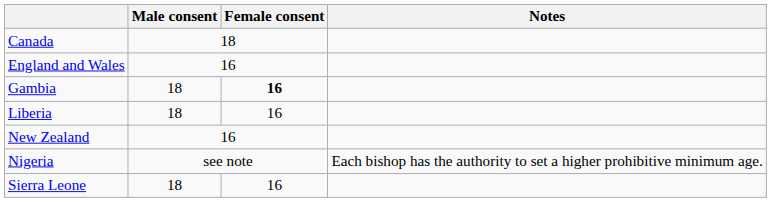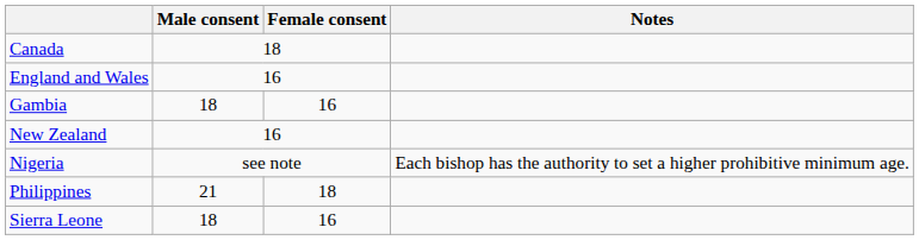Gambia | Female consent: bold -> normal
- row: Liberia | 18 | 16
+ row: Philippines | 21 | 18
